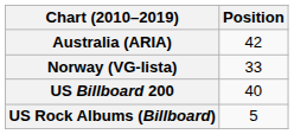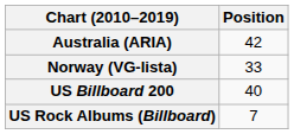US Rock Albums (Billboard) | Position: 5 -> 7
